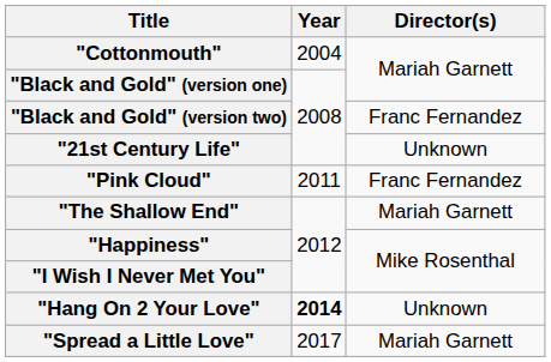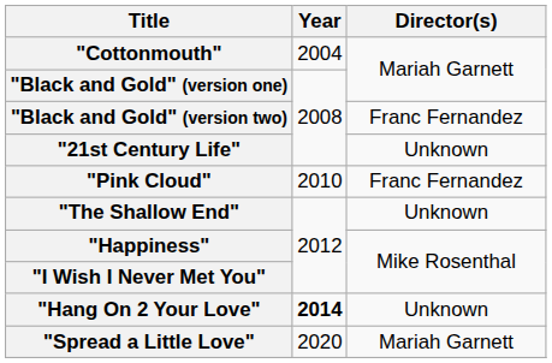"Pink Cloud" | Year: 2011 -> 2010
"The Shallow End" | Director(s): Mariah Garnett -> Unknown
"Spread a Little Love" | Year: 2017 -> 2020
